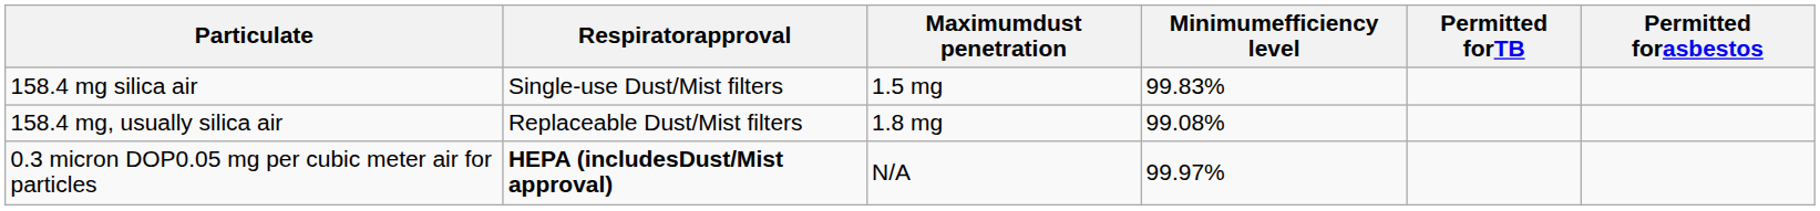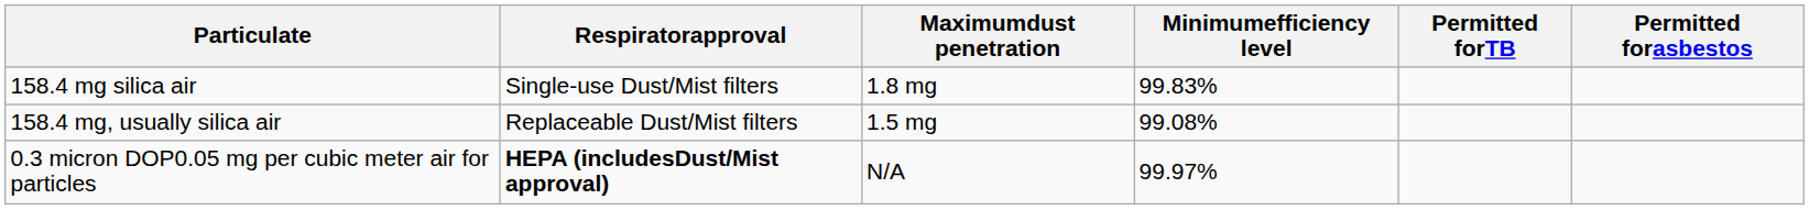158.4 mg silica air | Maximumdust penetration: 1.5 mg -> 1.8 mg
158.4 mg, usually silica air | Maximumdust penetration: 1.8 mg -> 1.5 mg
